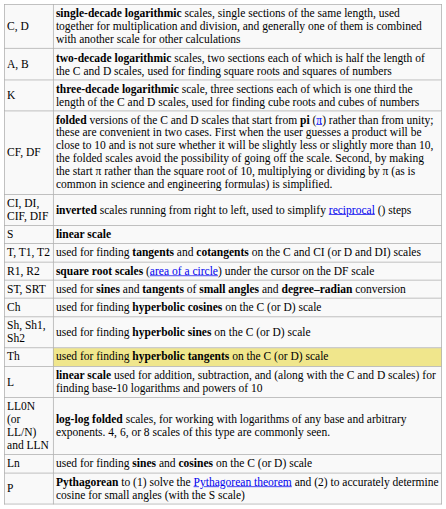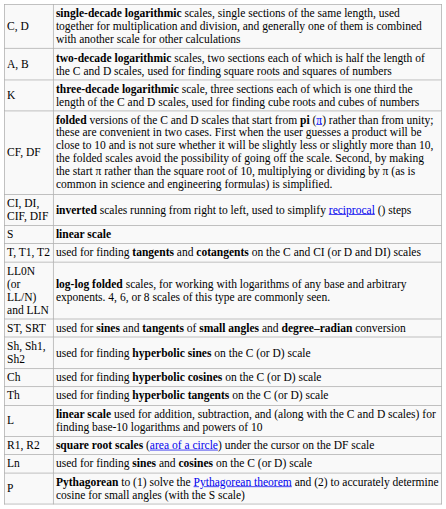rows swapped: R1, R2 <-> LL0N (or LL/N) and LLN
rows swapped: Sh, Sh1, Sh2 <-> Ch
Th | column 2: khaki background -> no background
